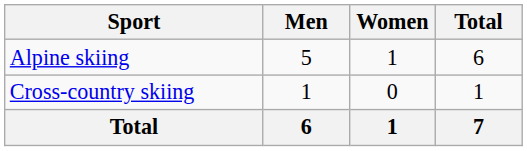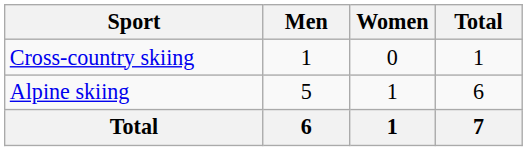rows swapped: Alpine skiing <-> Cross-country skiing
